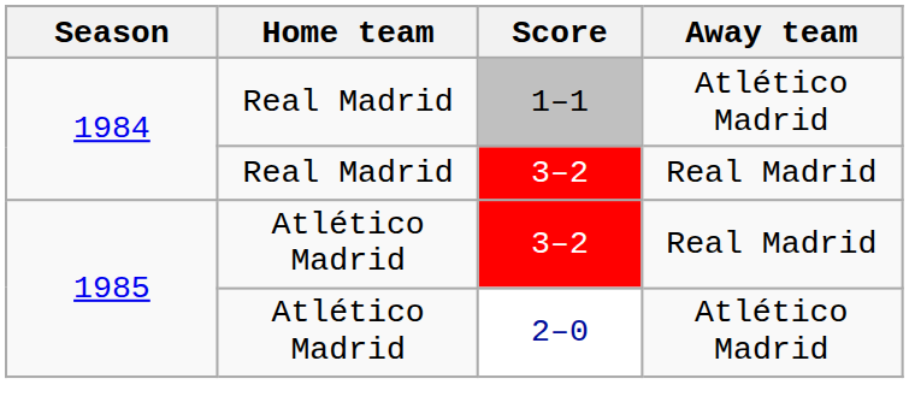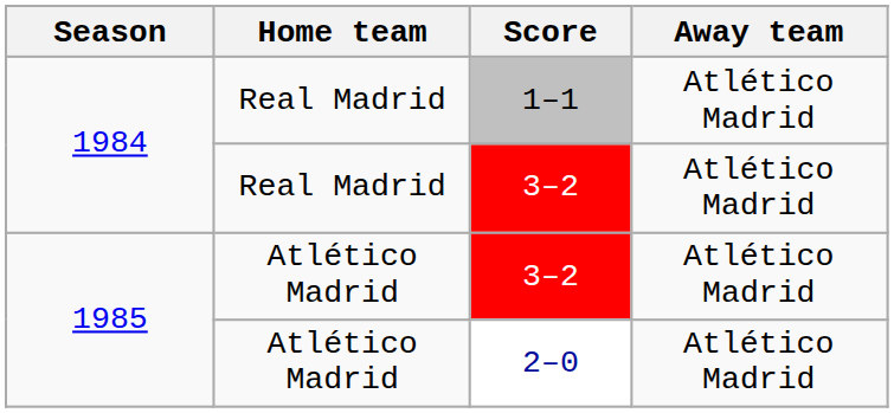1984 / 3–2 | Away team: Real Madrid -> Atlético Madrid
1985 / 3–2 | Away team: Real Madrid -> Atlético Madrid
